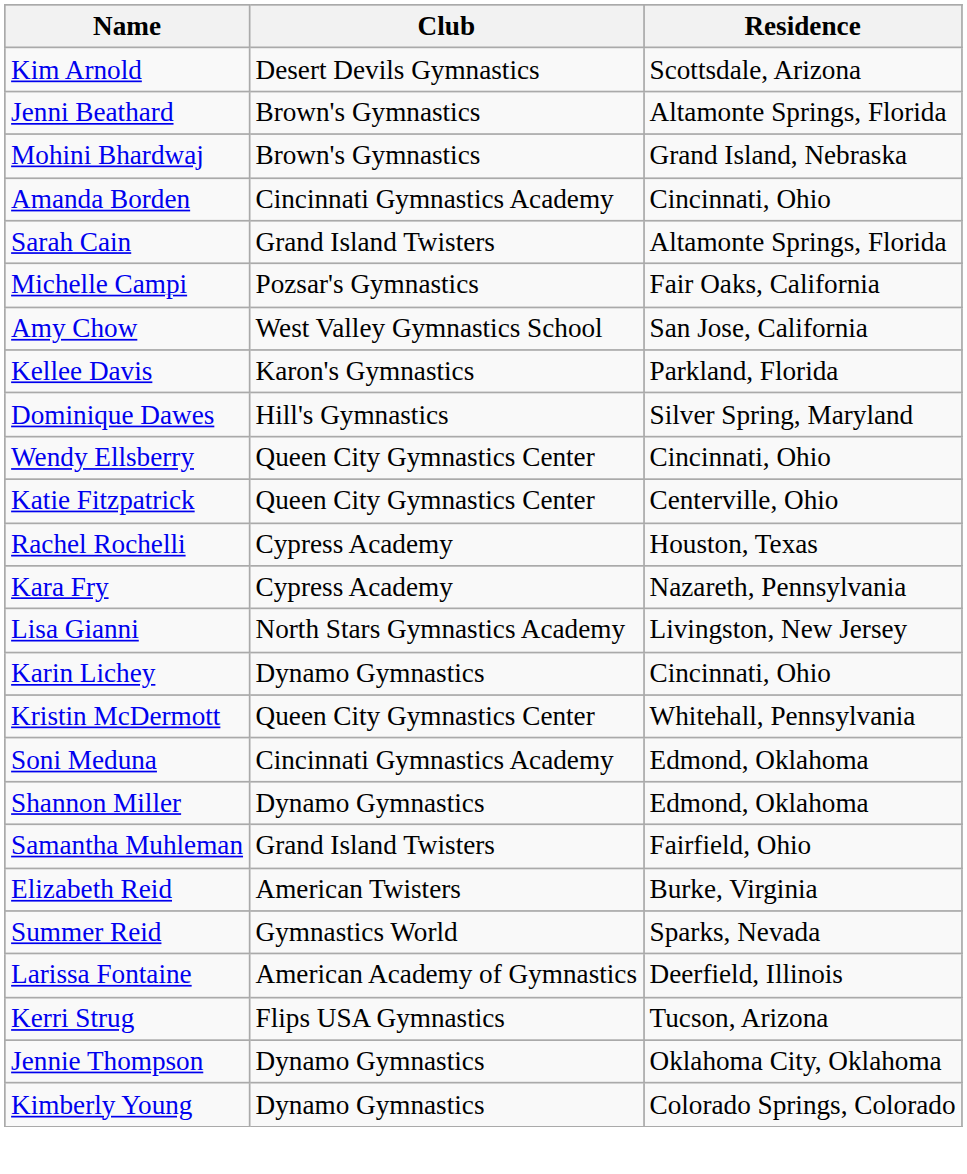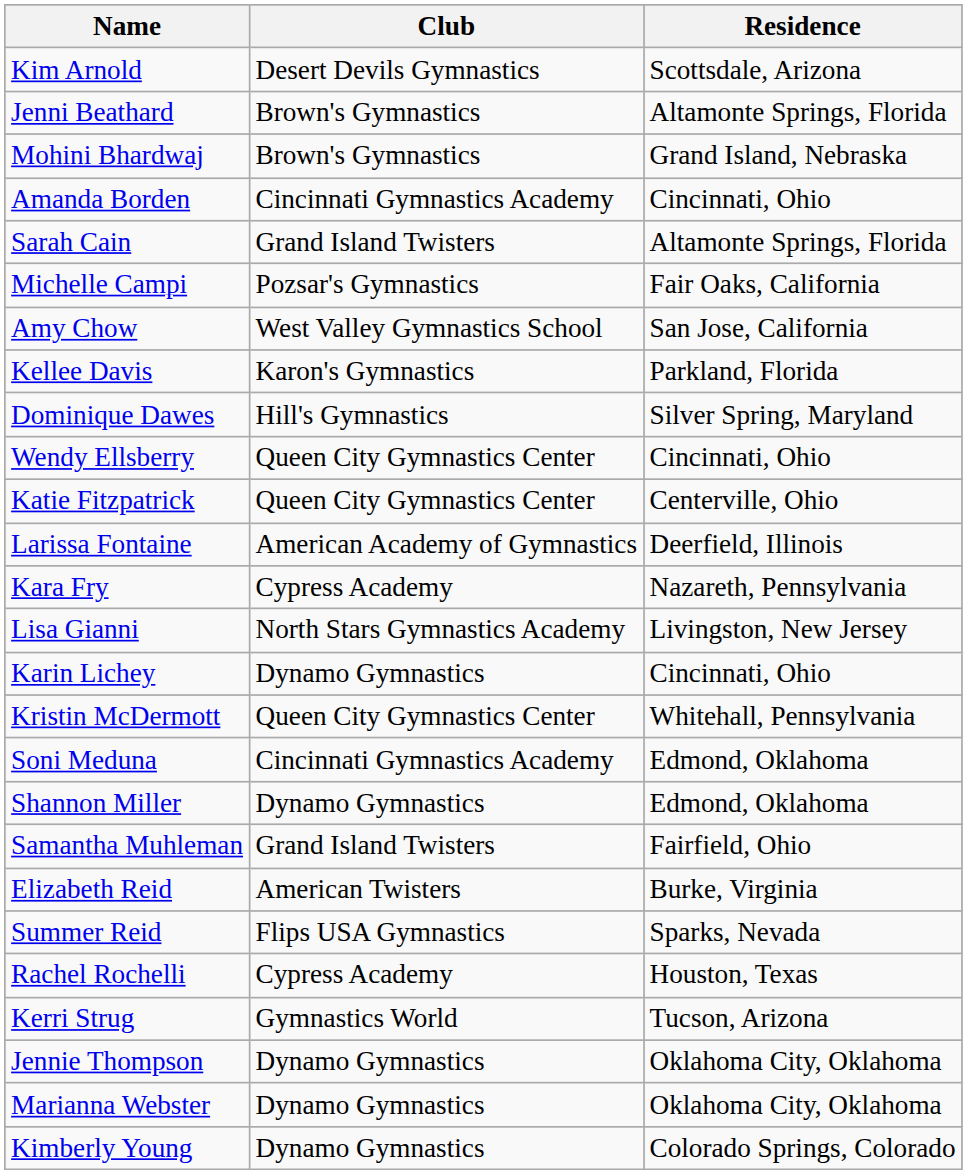rows swapped: Larissa Fontaine <-> Rachel Rochelli
Summer Reid | Club: Gymnastics World -> Flips USA Gymnastics
Kerri Strug | Club: Flips USA Gymnastics -> Gymnastics World
+ row: Marianna Webster | Dynamo Gymnastics | Oklahoma City, Oklahoma
